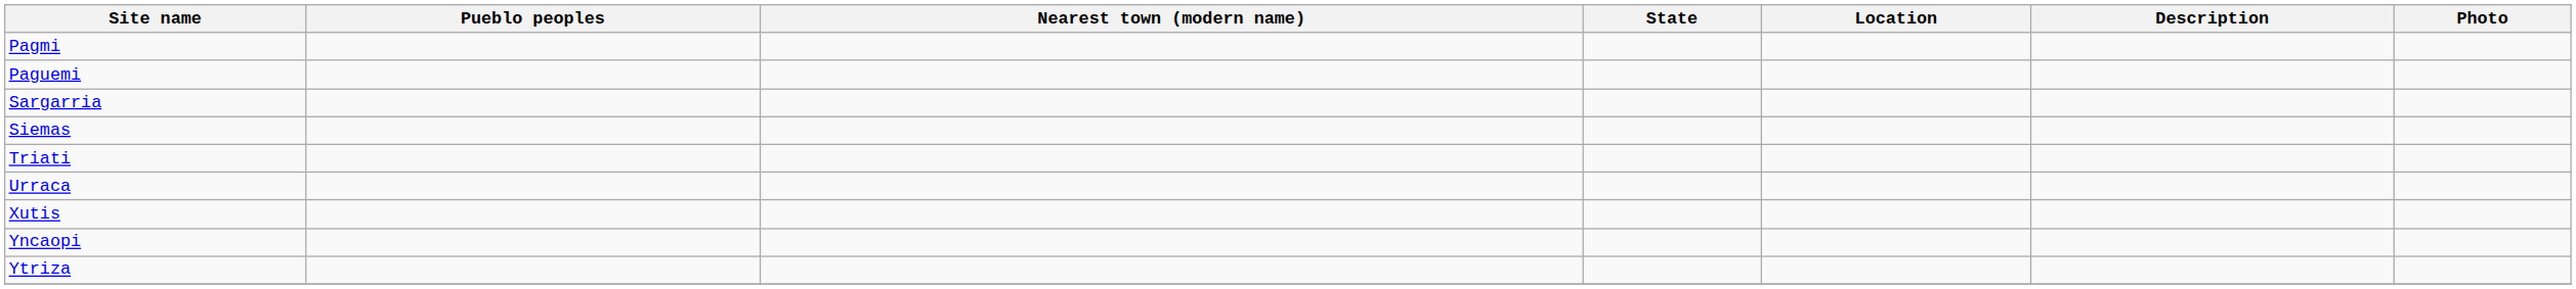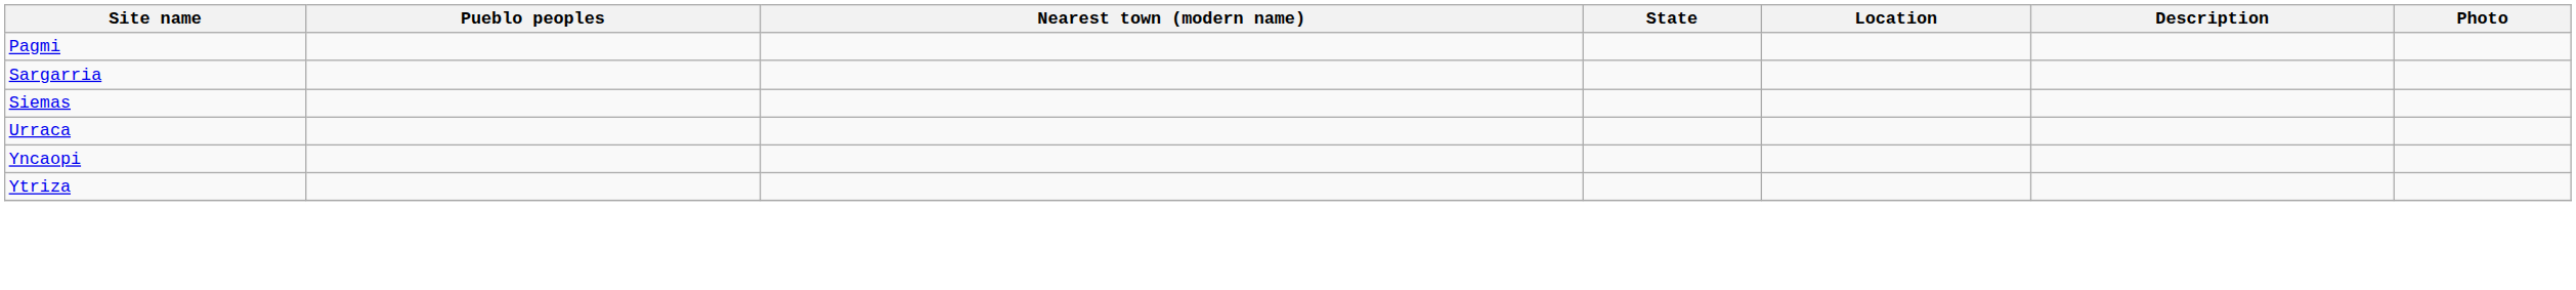- row: Paguemi
- row: Triati
- row: Xutis
